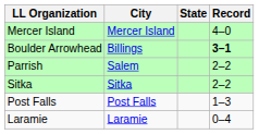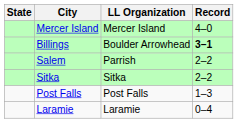columns swapped: State <-> LL Organization
